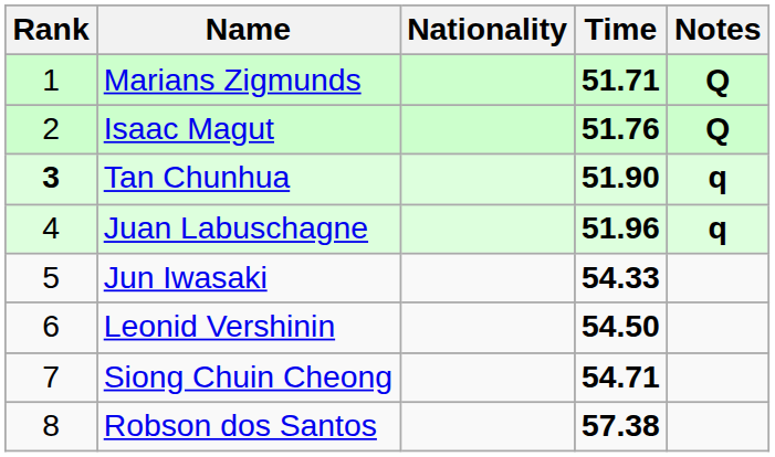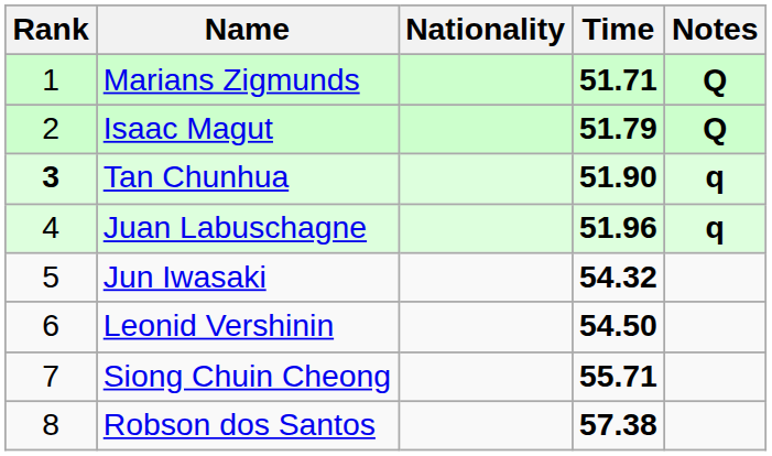Isaac Magut | Time: 51.76 -> 51.79
Jun Iwasaki | Time: 54.33 -> 54.32
Siong Chuin Cheong | Time: 54.71 -> 55.71
